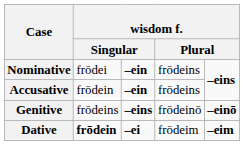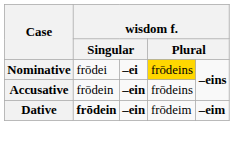Nominative | column 3: –ein -> –ei
Nominative | column 4: no background -> gold background
- row: Genitive | frōdeins | –eins | frōdeinō | –einō
Dative | column 3: –ei -> –ein
